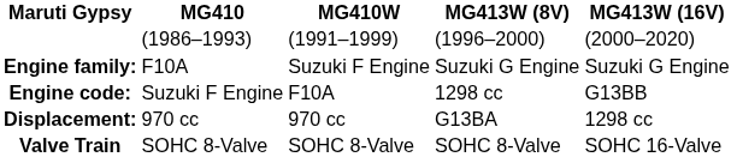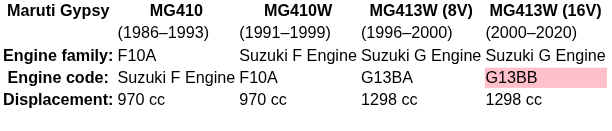Engine code: | MG413W (8V): 1298 cc -> G13BA
Engine code: | MG413W (16V): no background -> pink background
Displacement: | MG413W (8V): G13BA -> 1298 cc
- row: Valve Train | SOHC 8-Valve | SOHC 8-Valve | SOHC 8-Valve | SOHC 16-Valve
